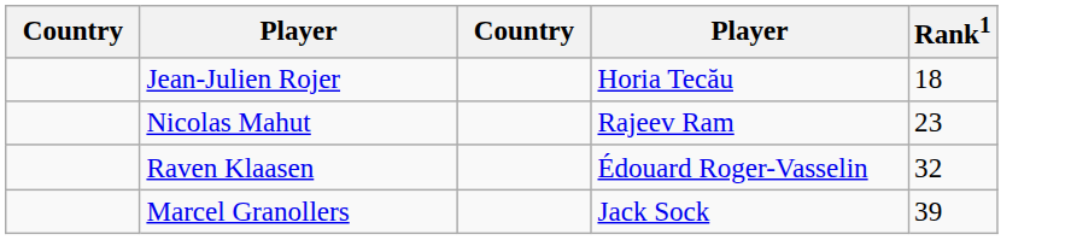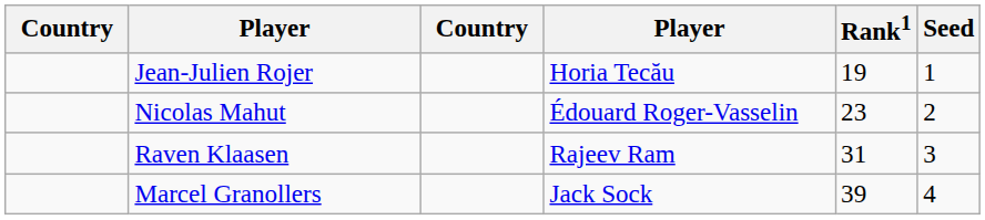+ column: Seed | 1 | 2 | 3 | 4
Jean-Julien Rojer | Rank1: 18 -> 19
Nicolas Mahut | column 4: Rajeev Ram -> Édouard Roger-Vasselin
Raven Klaasen | column 4: Édouard Roger-Vasselin -> Rajeev Ram
Raven Klaasen | Rank1: 32 -> 31
